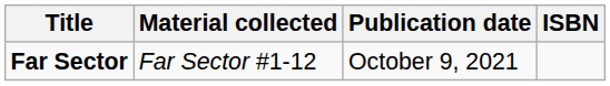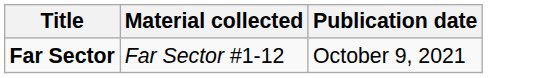- column: ISBN
